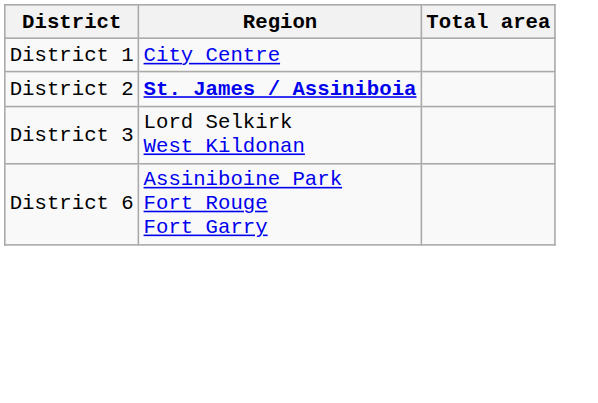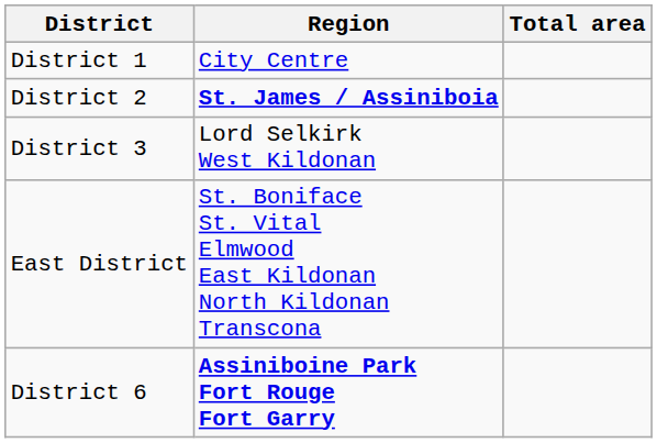+ row: East District | St. Boniface St. Vital Elmwood East Kildonan North Kildonan Transcona
District 6 | Region: normal -> bold
